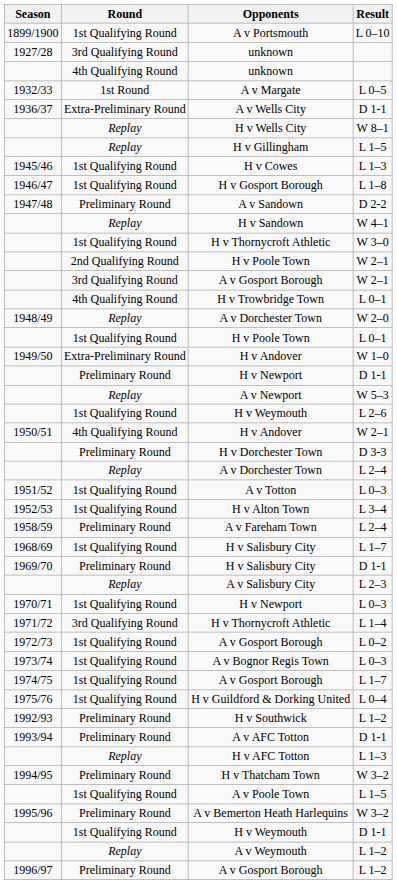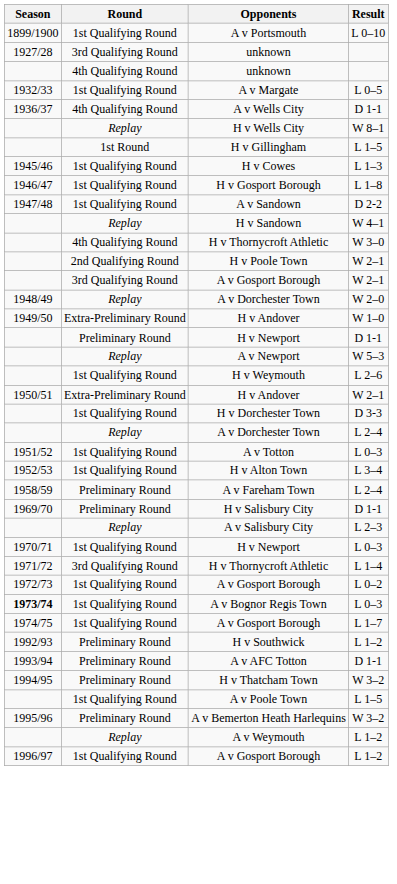A v Margate | Round: 1st Round -> 1st Qualifying Round
A v Wells City | Round: Extra-Preliminary Round -> 4th Qualifying Round
H v Gillingham | Round: Replay -> 1st Round
A v Sandown | Round: Preliminary Round -> 1st Qualifying Round
H v Thornycroft Athletic / W 3–0 | Round: 1st Qualifying Round -> 4th Qualifying Round
- row: 4th Qualifying Round | H v Trowbridge Town | L 0–1
- row: 1st Qualifying Round | H v Poole Town | L 0–1
H v Andover / W 2–1 | Round: 4th Qualifying Round -> Extra-Preliminary Round
H v Dorchester Town | Round: Preliminary Round -> 1st Qualifying Round
- row: 1968/69 | 1st Qualifying Round | H v Salisbury City | L 1–7
A v Bognor Regis Town | Season: normal -> bold
- row: 1975/76 | 1st Qualifying Round | H v Guildford & Dorking United | L 0–4
- row: Replay | H v AFC Totton | L 1–3
- row: 1st Qualifying Round | H v Weymouth | D 1-1
A v Gosport Borough / L 1–2 | Round: Preliminary Round -> 1st Qualifying Round
